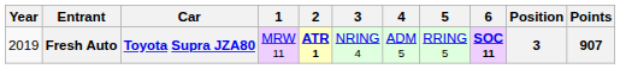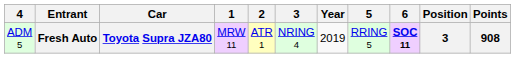columns swapped: Year <-> 4
Fresh Auto | 2: bold -> normal
Fresh Auto | Points: 907 -> 908
